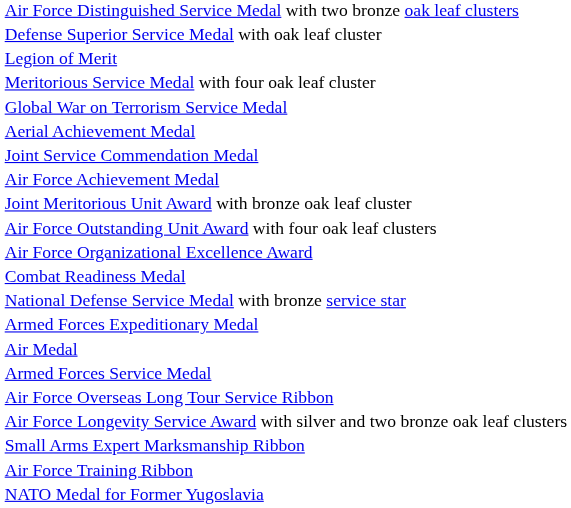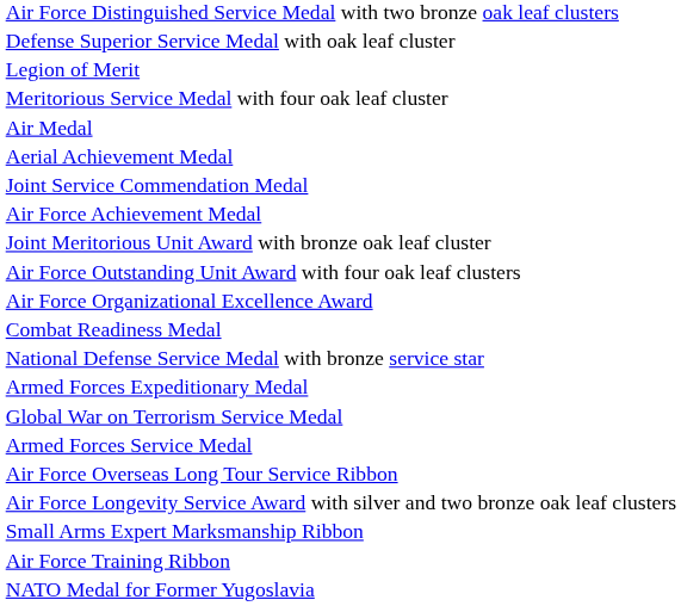rows swapped: Air Medal <-> Global War on Terrorism Service Medal
